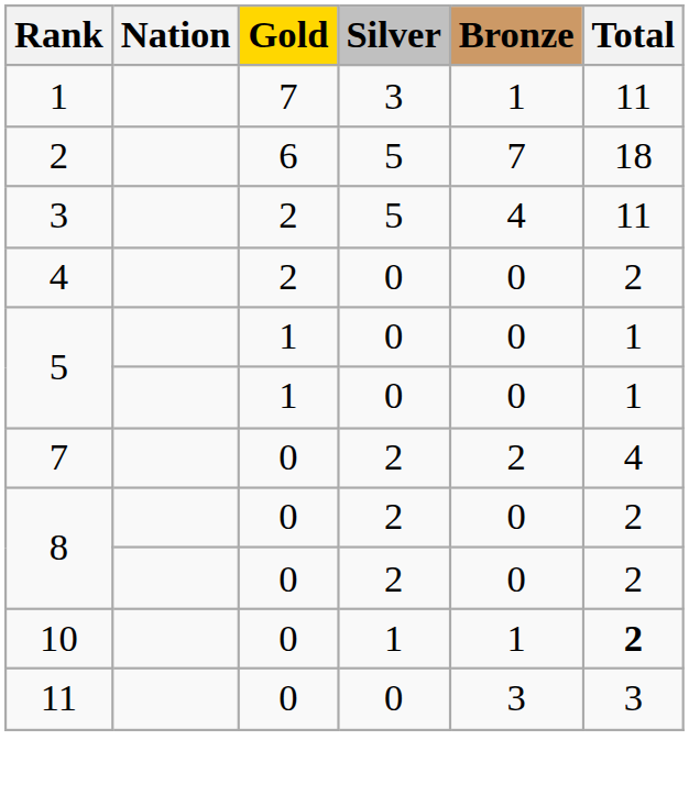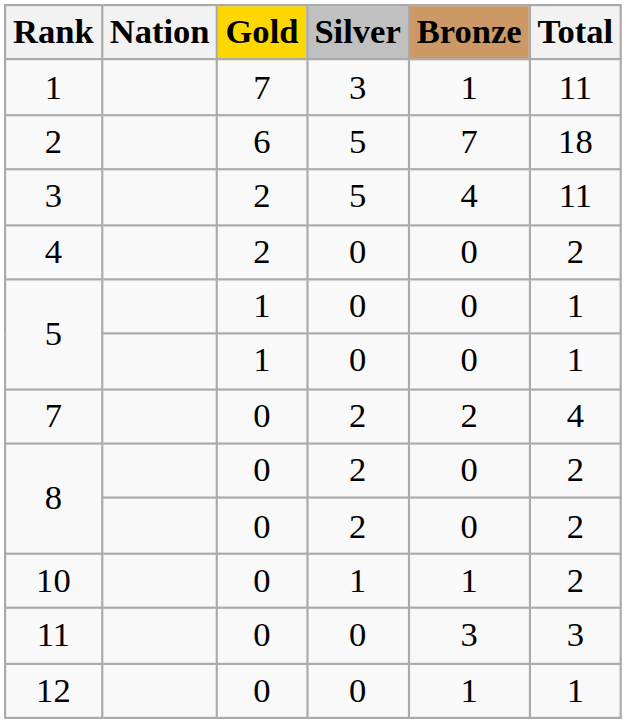10 | Total: bold -> normal
+ row: 12 | 0 | 0 | 1 | 1
